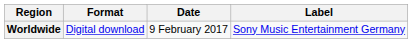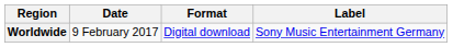columns swapped: Date <-> Format
